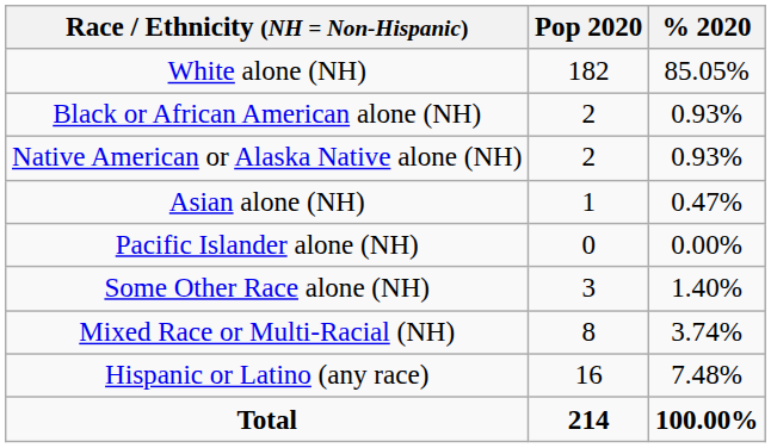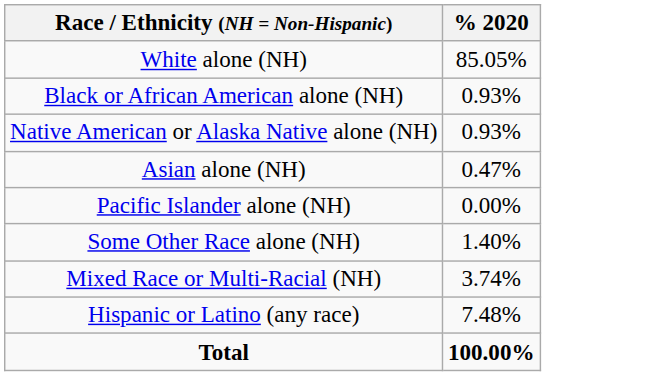- column: Pop 2020 | 182 | 2 | 2 | 1 | 0 | 3 | 8 | 16 | 214
